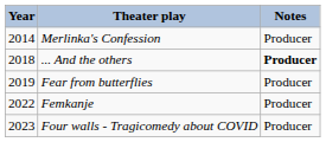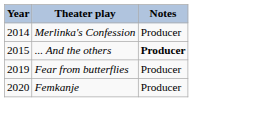... And the others | Year: 2018 -> 2015
Femkanje | Year: 2022 -> 2020
- row: 2023 | Four walls - Tragicomedy about COVID | Producer
